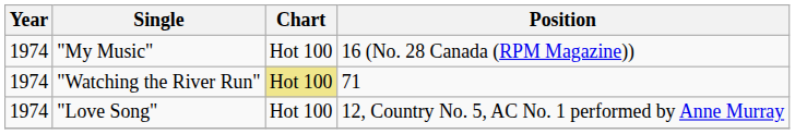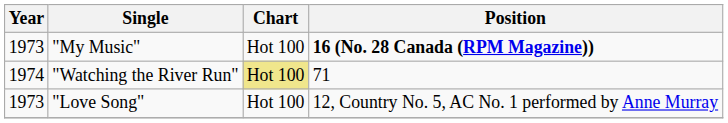"My Music" | Year: 1974 -> 1973
"My Music" | Position: normal -> bold
"Love Song" | Year: 1974 -> 1973
